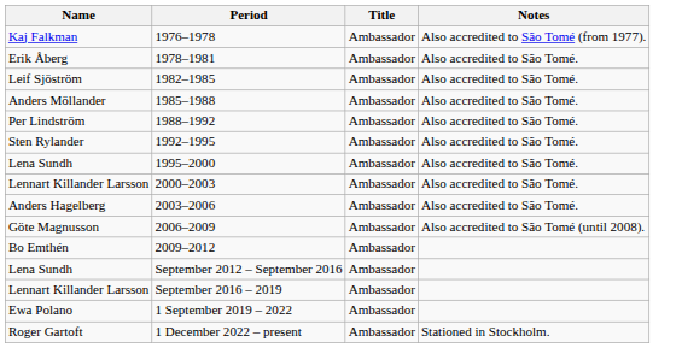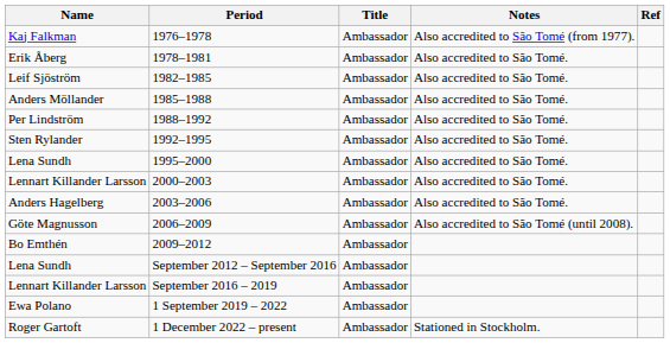+ column: Ref
